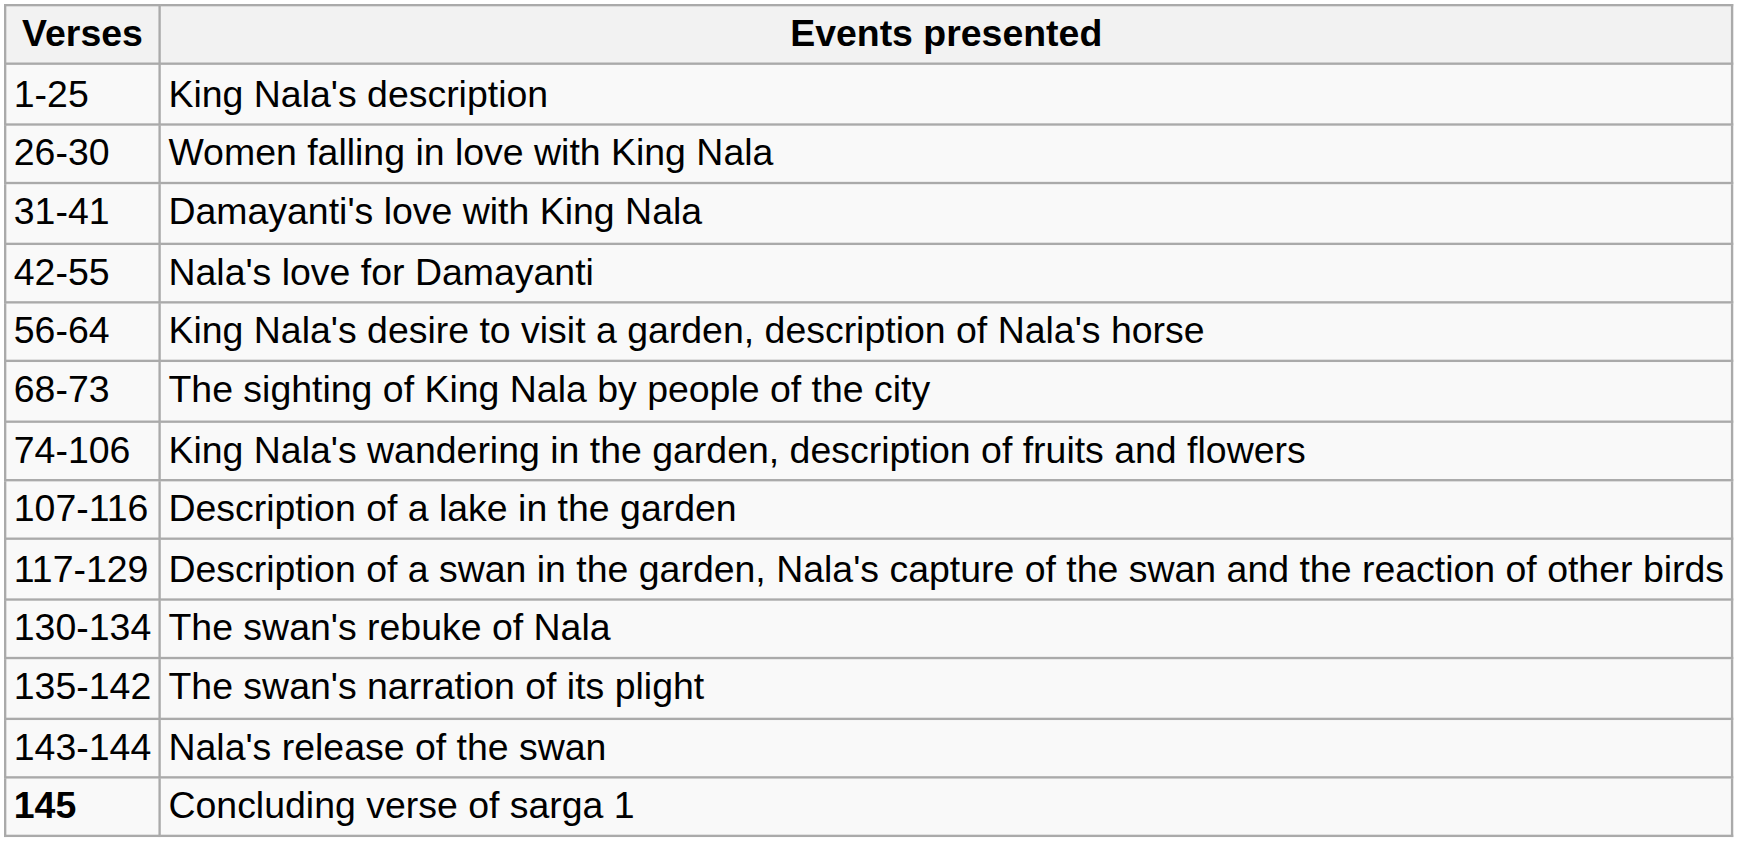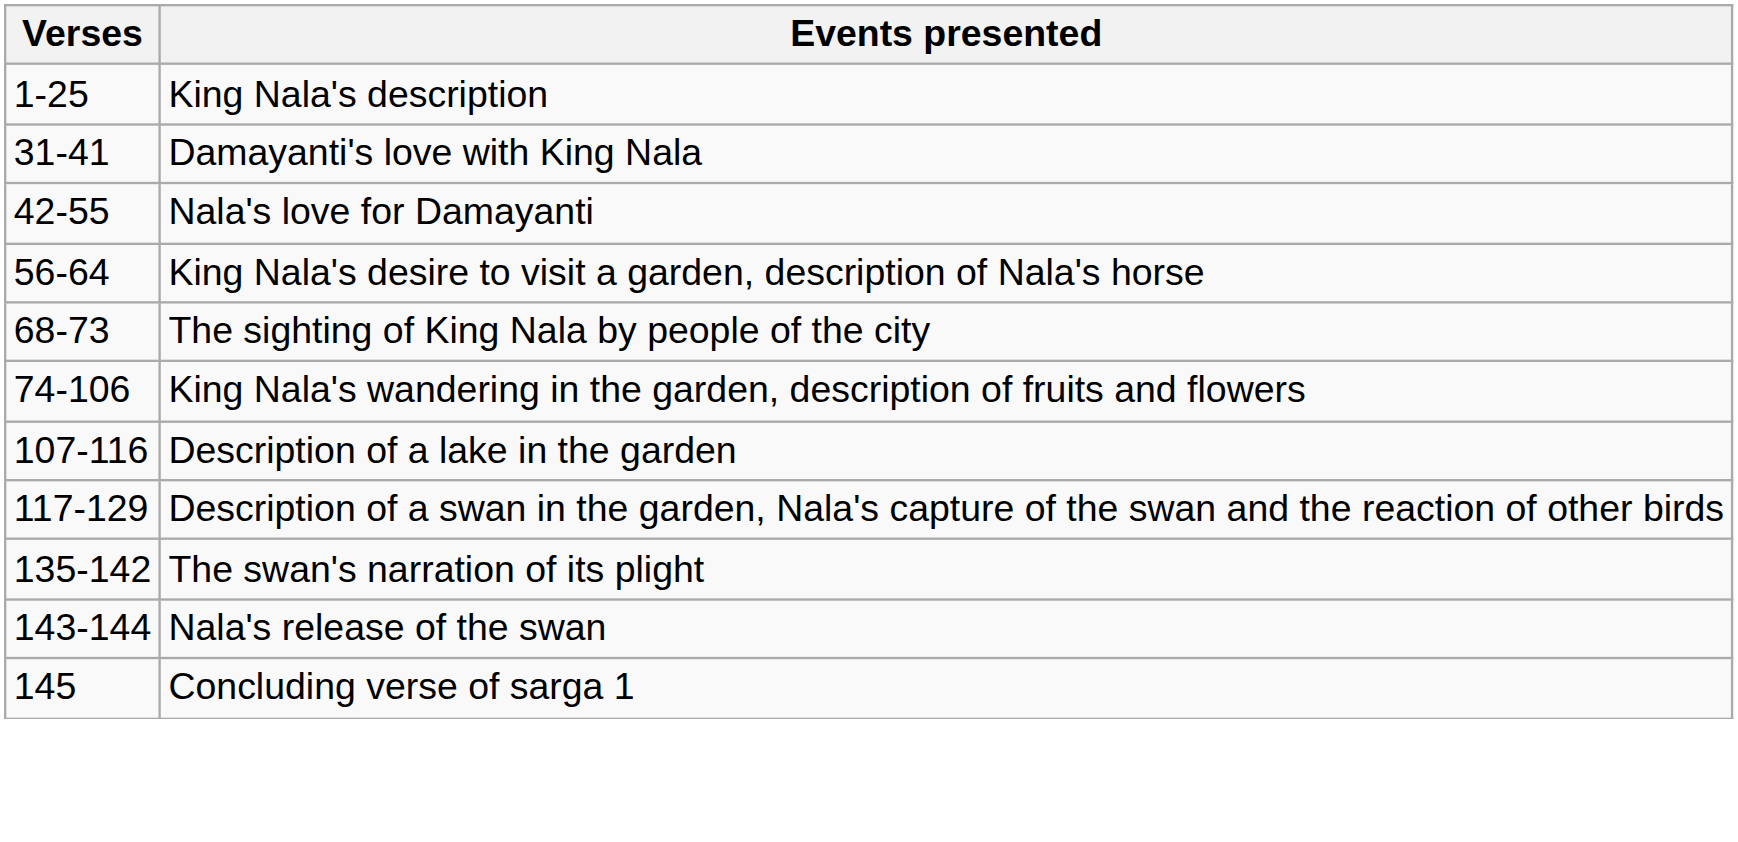- row: 26-30 | Women falling in love with King Nala
- row: 130-134 | The swan's rebuke of Nala
Concluding verse of sarga 1 | Verses: bold -> normal
